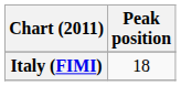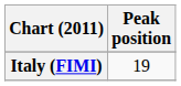Italy (FIMI) | Peak position: 18 -> 19
